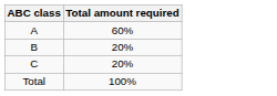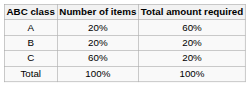+ column: Number of items | 20% | 20% | 60% | 100%
